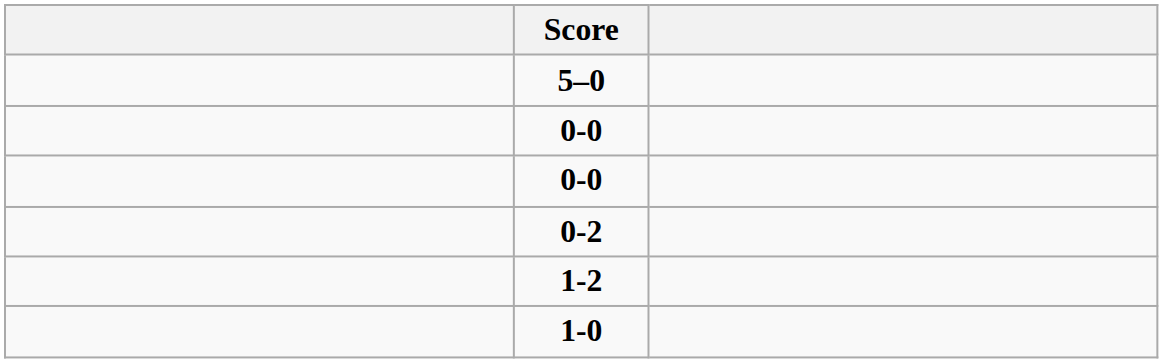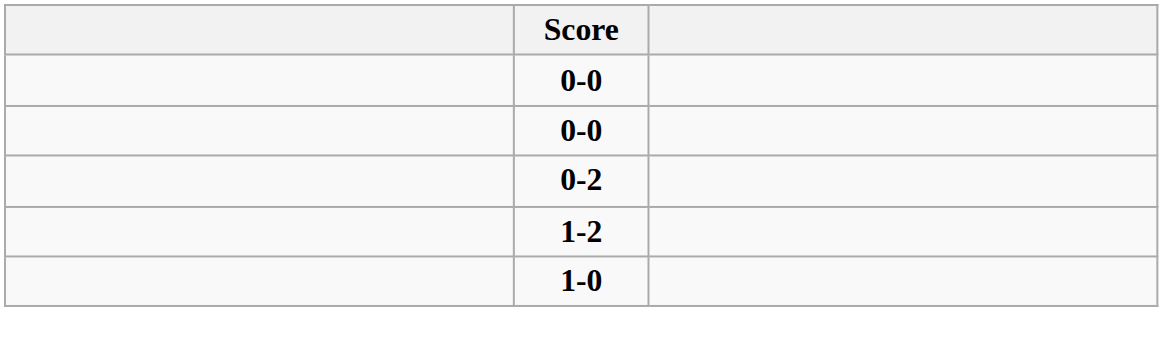- row: 5–0
